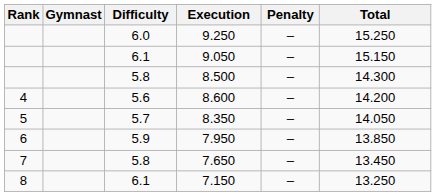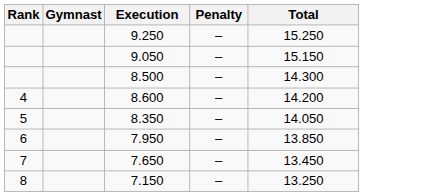- column: Difficulty | 6.0 | 6.1 | 5.8 | 5.6 | 5.7 | 5.9 | 5.8 | 6.1
